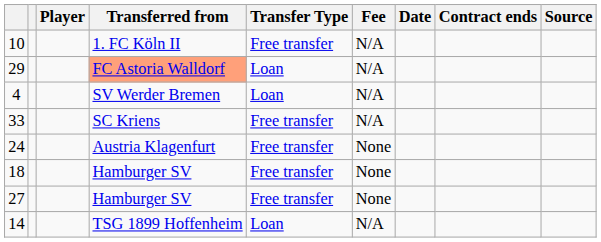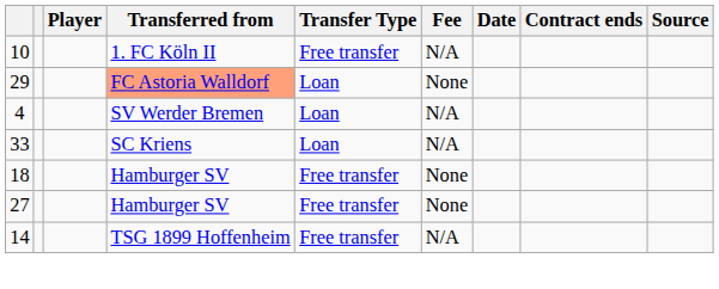29 | Fee: N/A -> None
33 | Transfer Type: Free transfer -> Loan
- row: 24 | Austria Klagenfurt | Free transfer | None
14 | Transfer Type: Loan -> Free transfer
